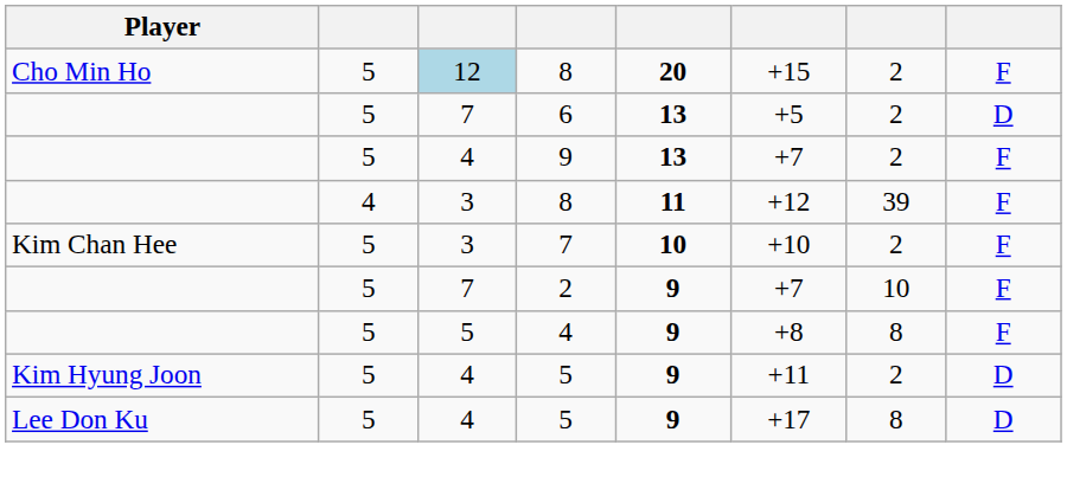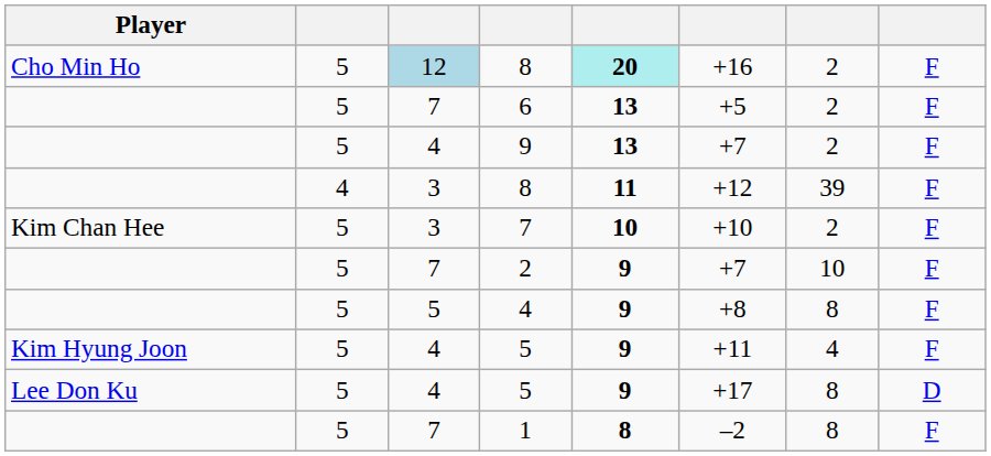Cho Min Ho / 8 | column 5: no background -> paleturquoise background
Cho Min Ho / 8 | column 6: +15 -> +16
6 | column 8: D -> F
Kim Hyung Joon / 5 | column 7: 2 -> 4
Kim Hyung Joon / 5 | column 8: D -> F
+ row: 5 | 7 | 1 | 8 | –2 | 8 | F
